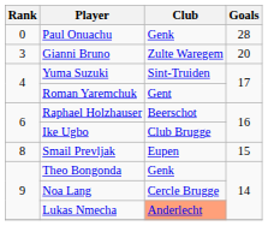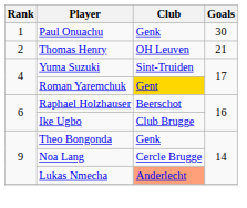Paul Onuachu | Rank: 0 -> 1
Paul Onuachu | Goals: 28 -> 30
+ row: 2 | Thomas Henry | OH Leuven | 21
- row: 3 | Gianni Bruno | Zulte Waregem | 20
Roman Yaremchuk | Club: no background -> gold background
- row: 8 | Smail Prevljak | Eupen | 15
